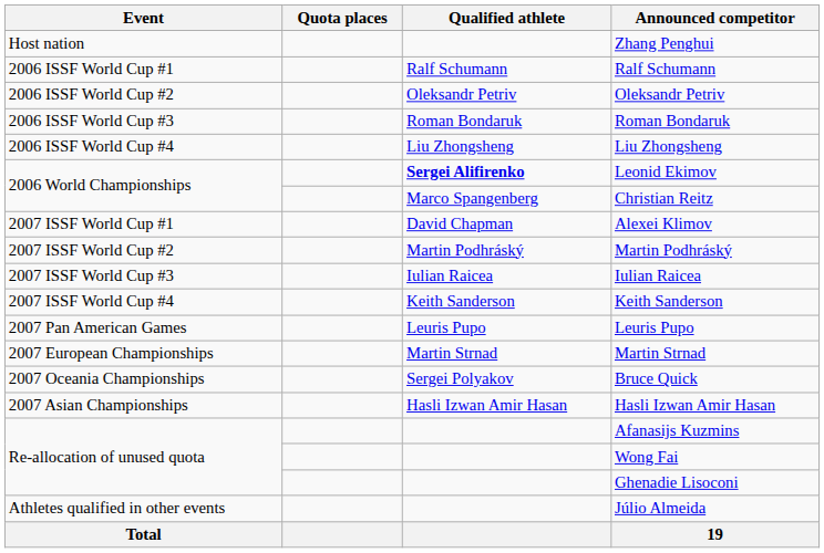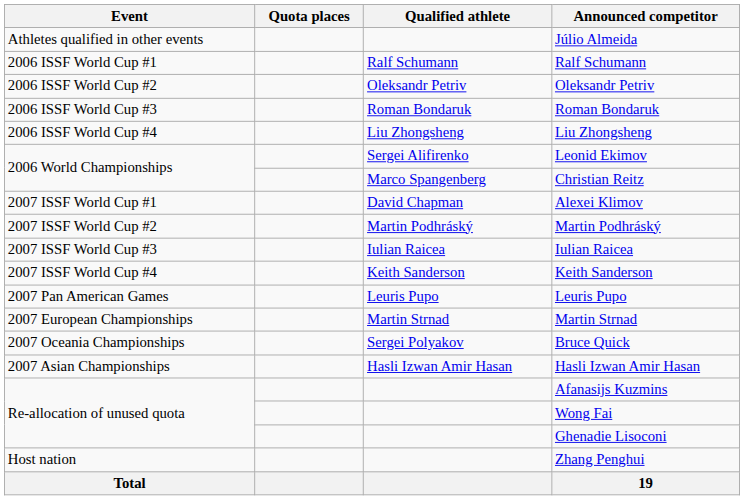rows swapped: Zhang Penghui <-> Júlio Almeida
Leonid Ekimov | Qualified athlete: bold -> normal
